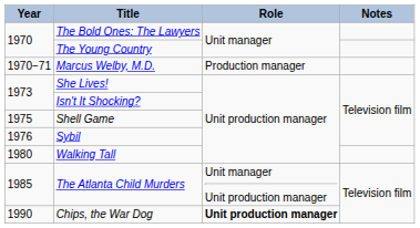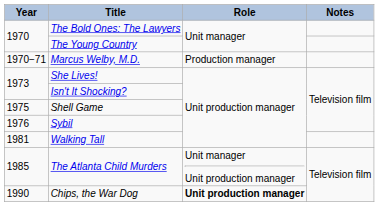Walking Tall | Year: 1980 -> 1981
